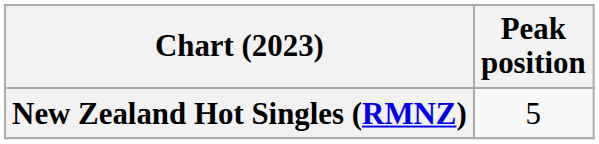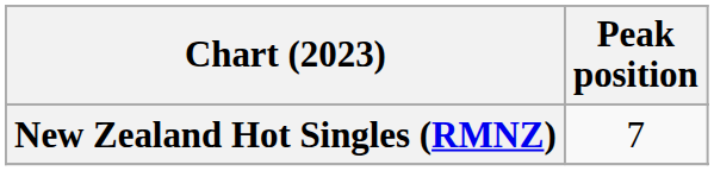New Zealand Hot Singles (RMNZ) | Peak position: 5 -> 7
